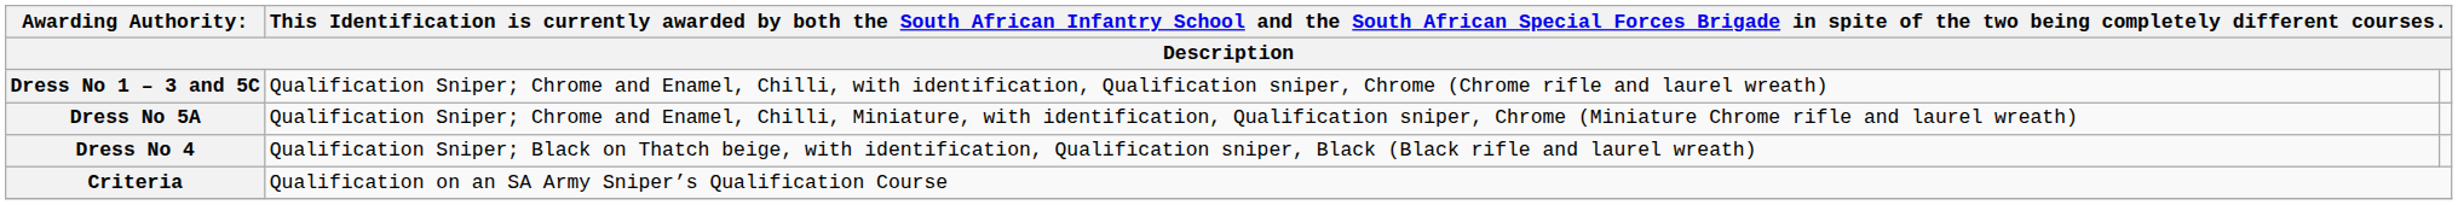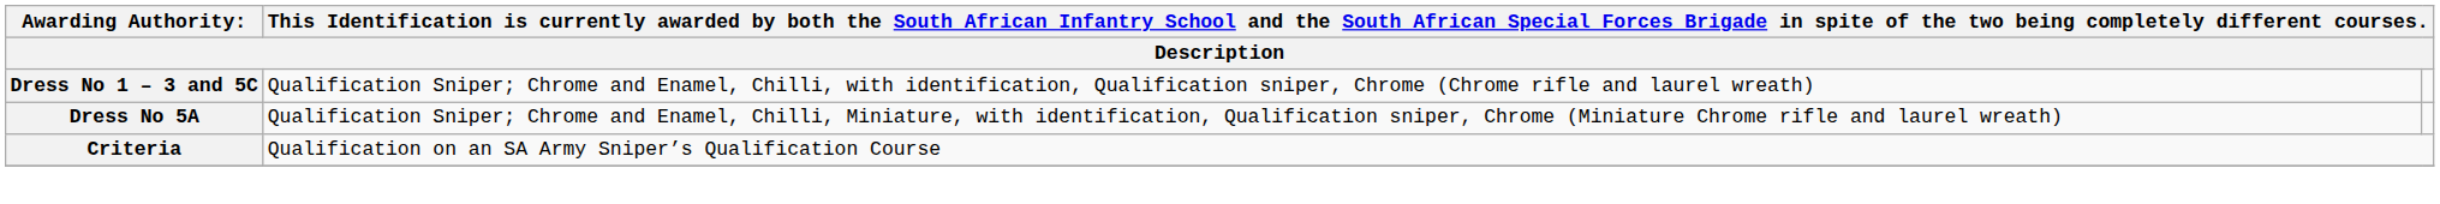- row: Dress No 4 | Qualification Sniper; Black on Thatch beige, with identification, Qualification sniper, Black (Black rifle and laurel wreath)
